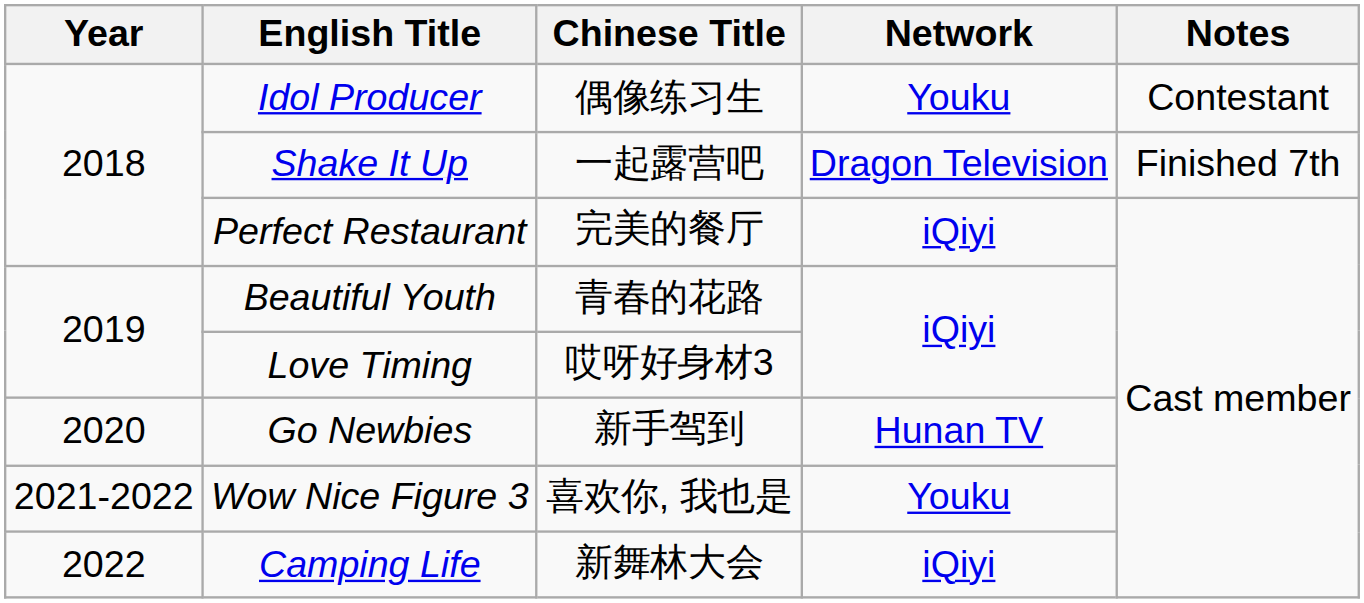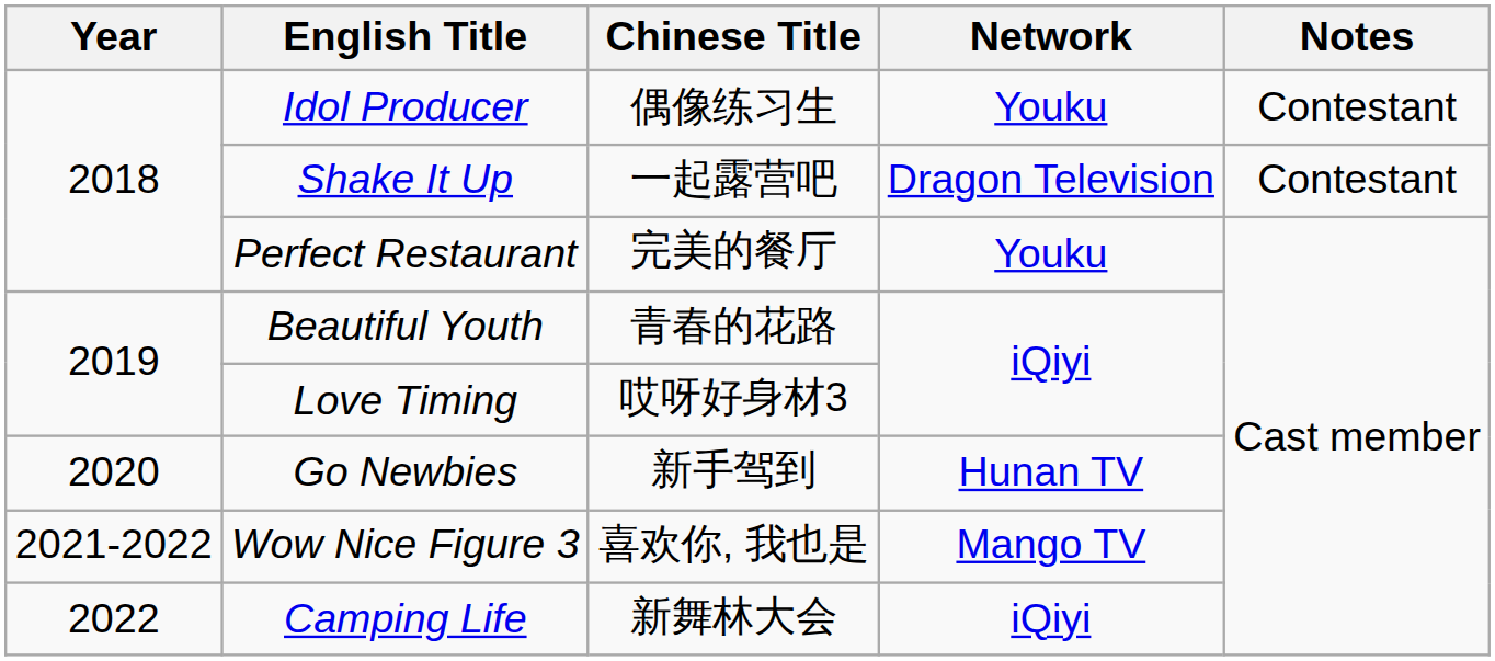Shake It Up | Notes: Finished 7th -> Contestant
Perfect Restaurant | Network: iQiyi -> Youku
Wow Nice Figure 3 | Network: Youku -> Mango TV
